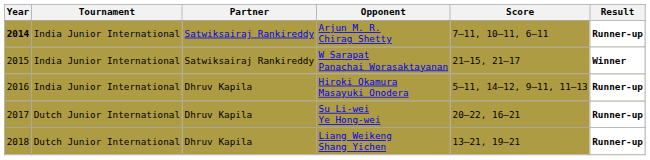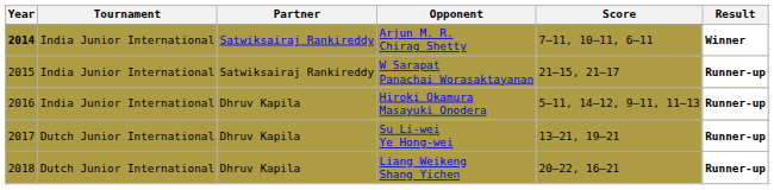Arjun M. R. Chirag Shetty | Result: Runner-up -> Winner
W Sarapat Panachai Worasaktayanan | Result: Winner -> Runner-up
Su Li-wei Ye Hong-wei | Score: 20–22, 16–21 -> 13–21, 19–21
Liang Weikeng Shang Yichen | Score: 13–21, 19–21 -> 20–22, 16–21
